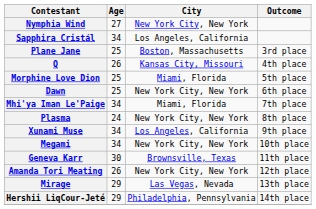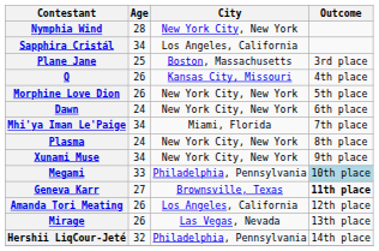Nymphia Wind | Age: 27 -> 28
Morphine Love Dion | Age: 25 -> 26
Morphine Love Dion | City: Miami, Florida -> New York City, New York
Dawn | Age: 25 -> 24
Xunami Muse | City: Los Angeles, California -> New York City, New York
Megami | Age: 34 -> 33
Megami | City: New York City, New York -> Philadelphia, Pennsylvania
Megami | Outcome: no background -> lightblue background
Geneva Karr | Age: 30 -> 27
Geneva Karr | Outcome: normal -> bold
Amanda Tori Meating | City: New York City, New York -> Los Angeles, California
Mirage | Age: 29 -> 26
Hershii LiqCour-Jeté | Age: 29 -> 32
